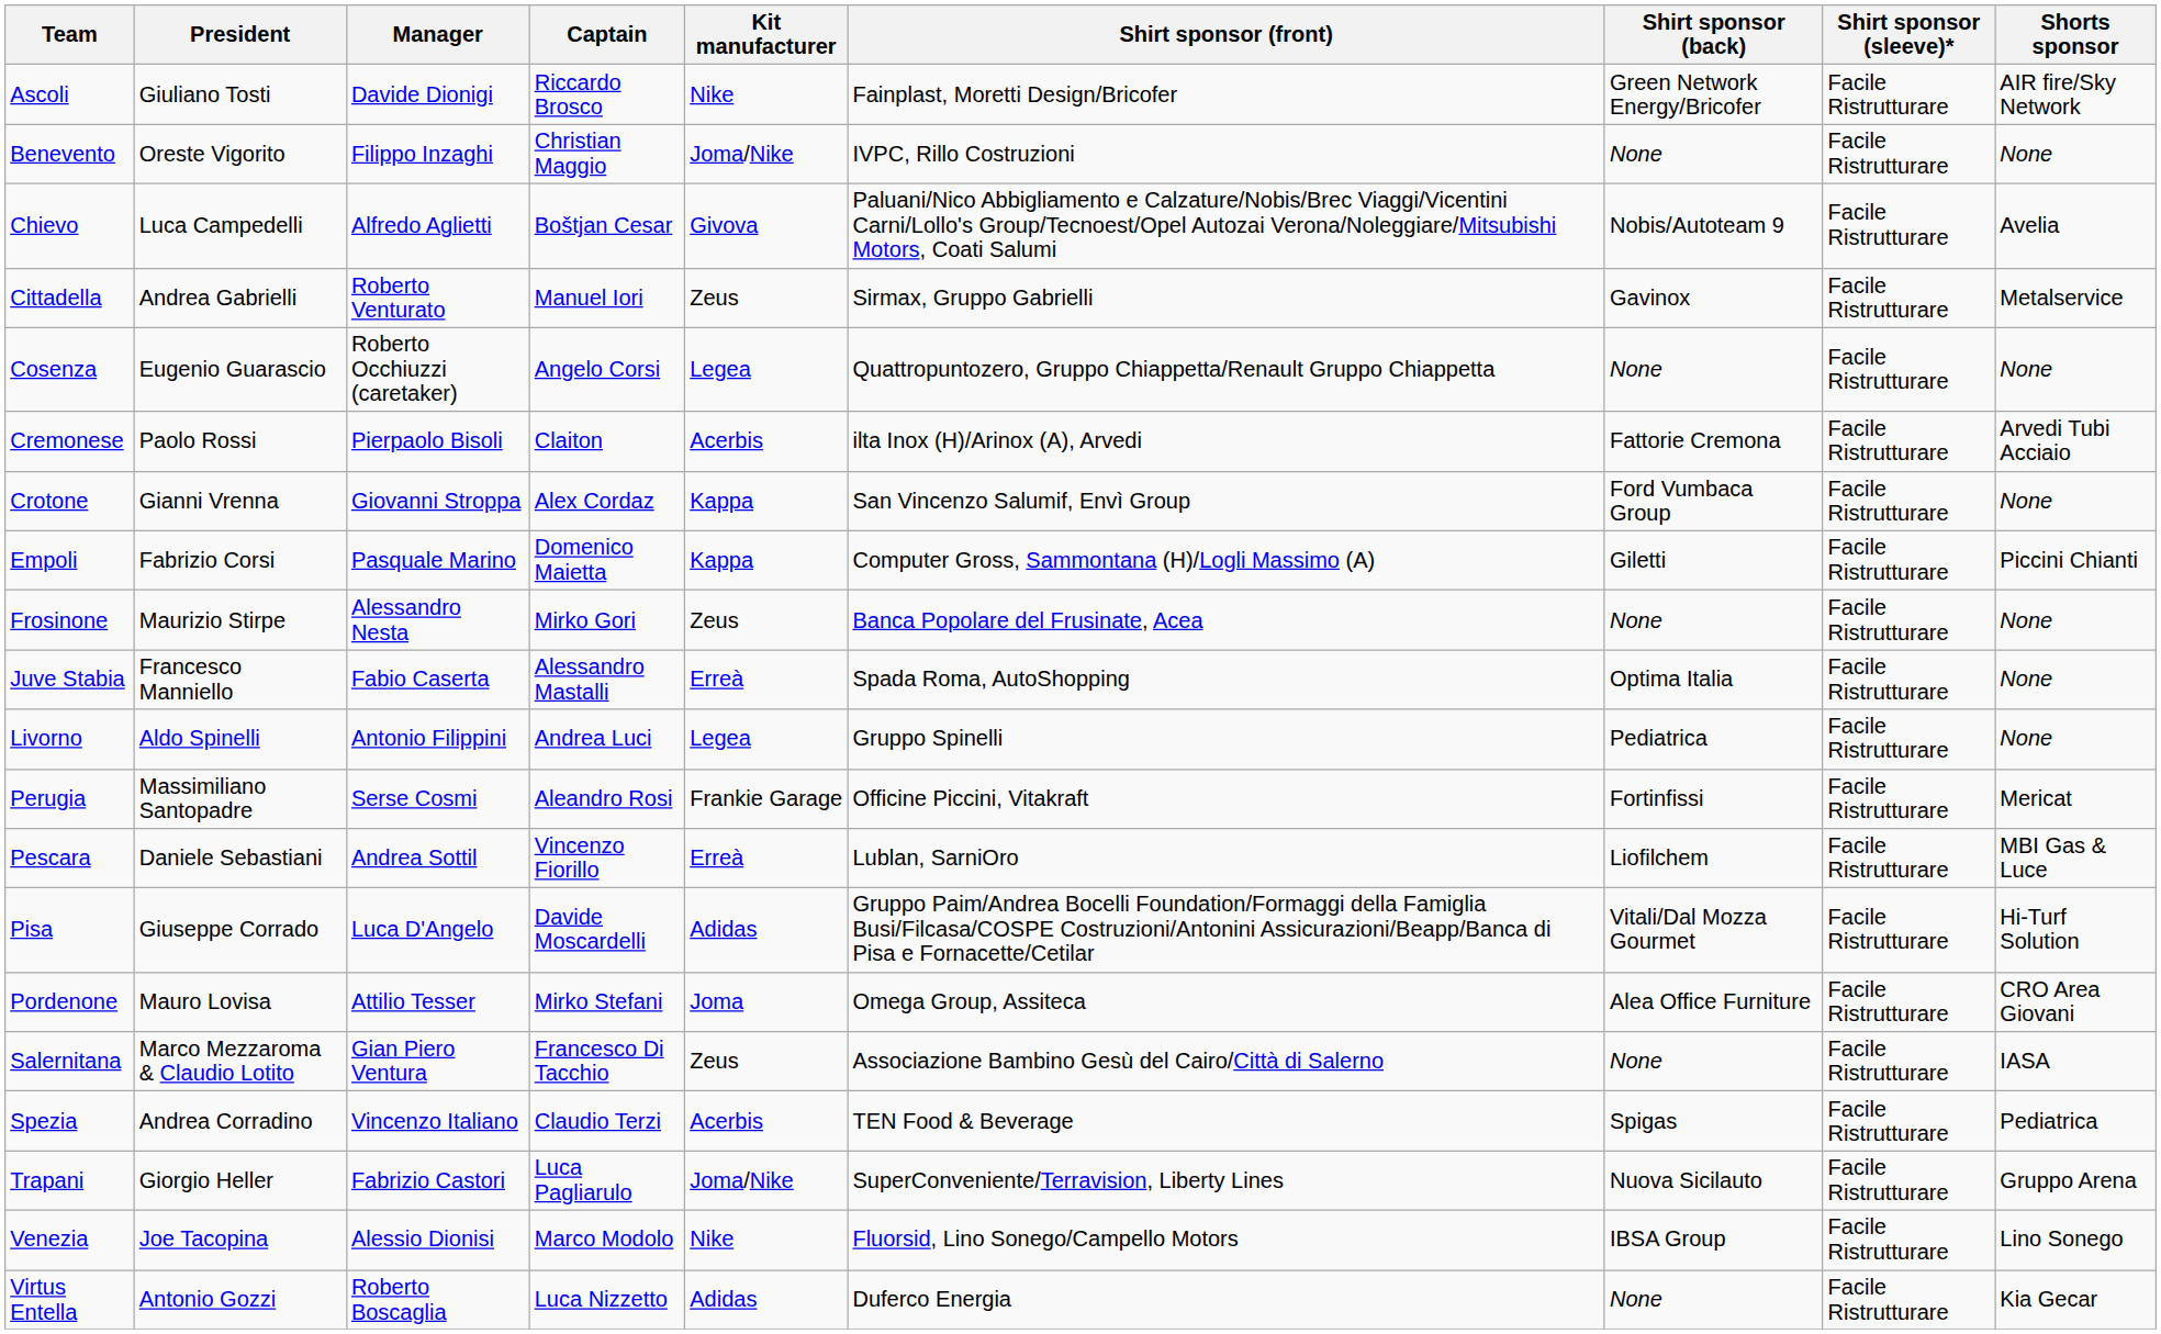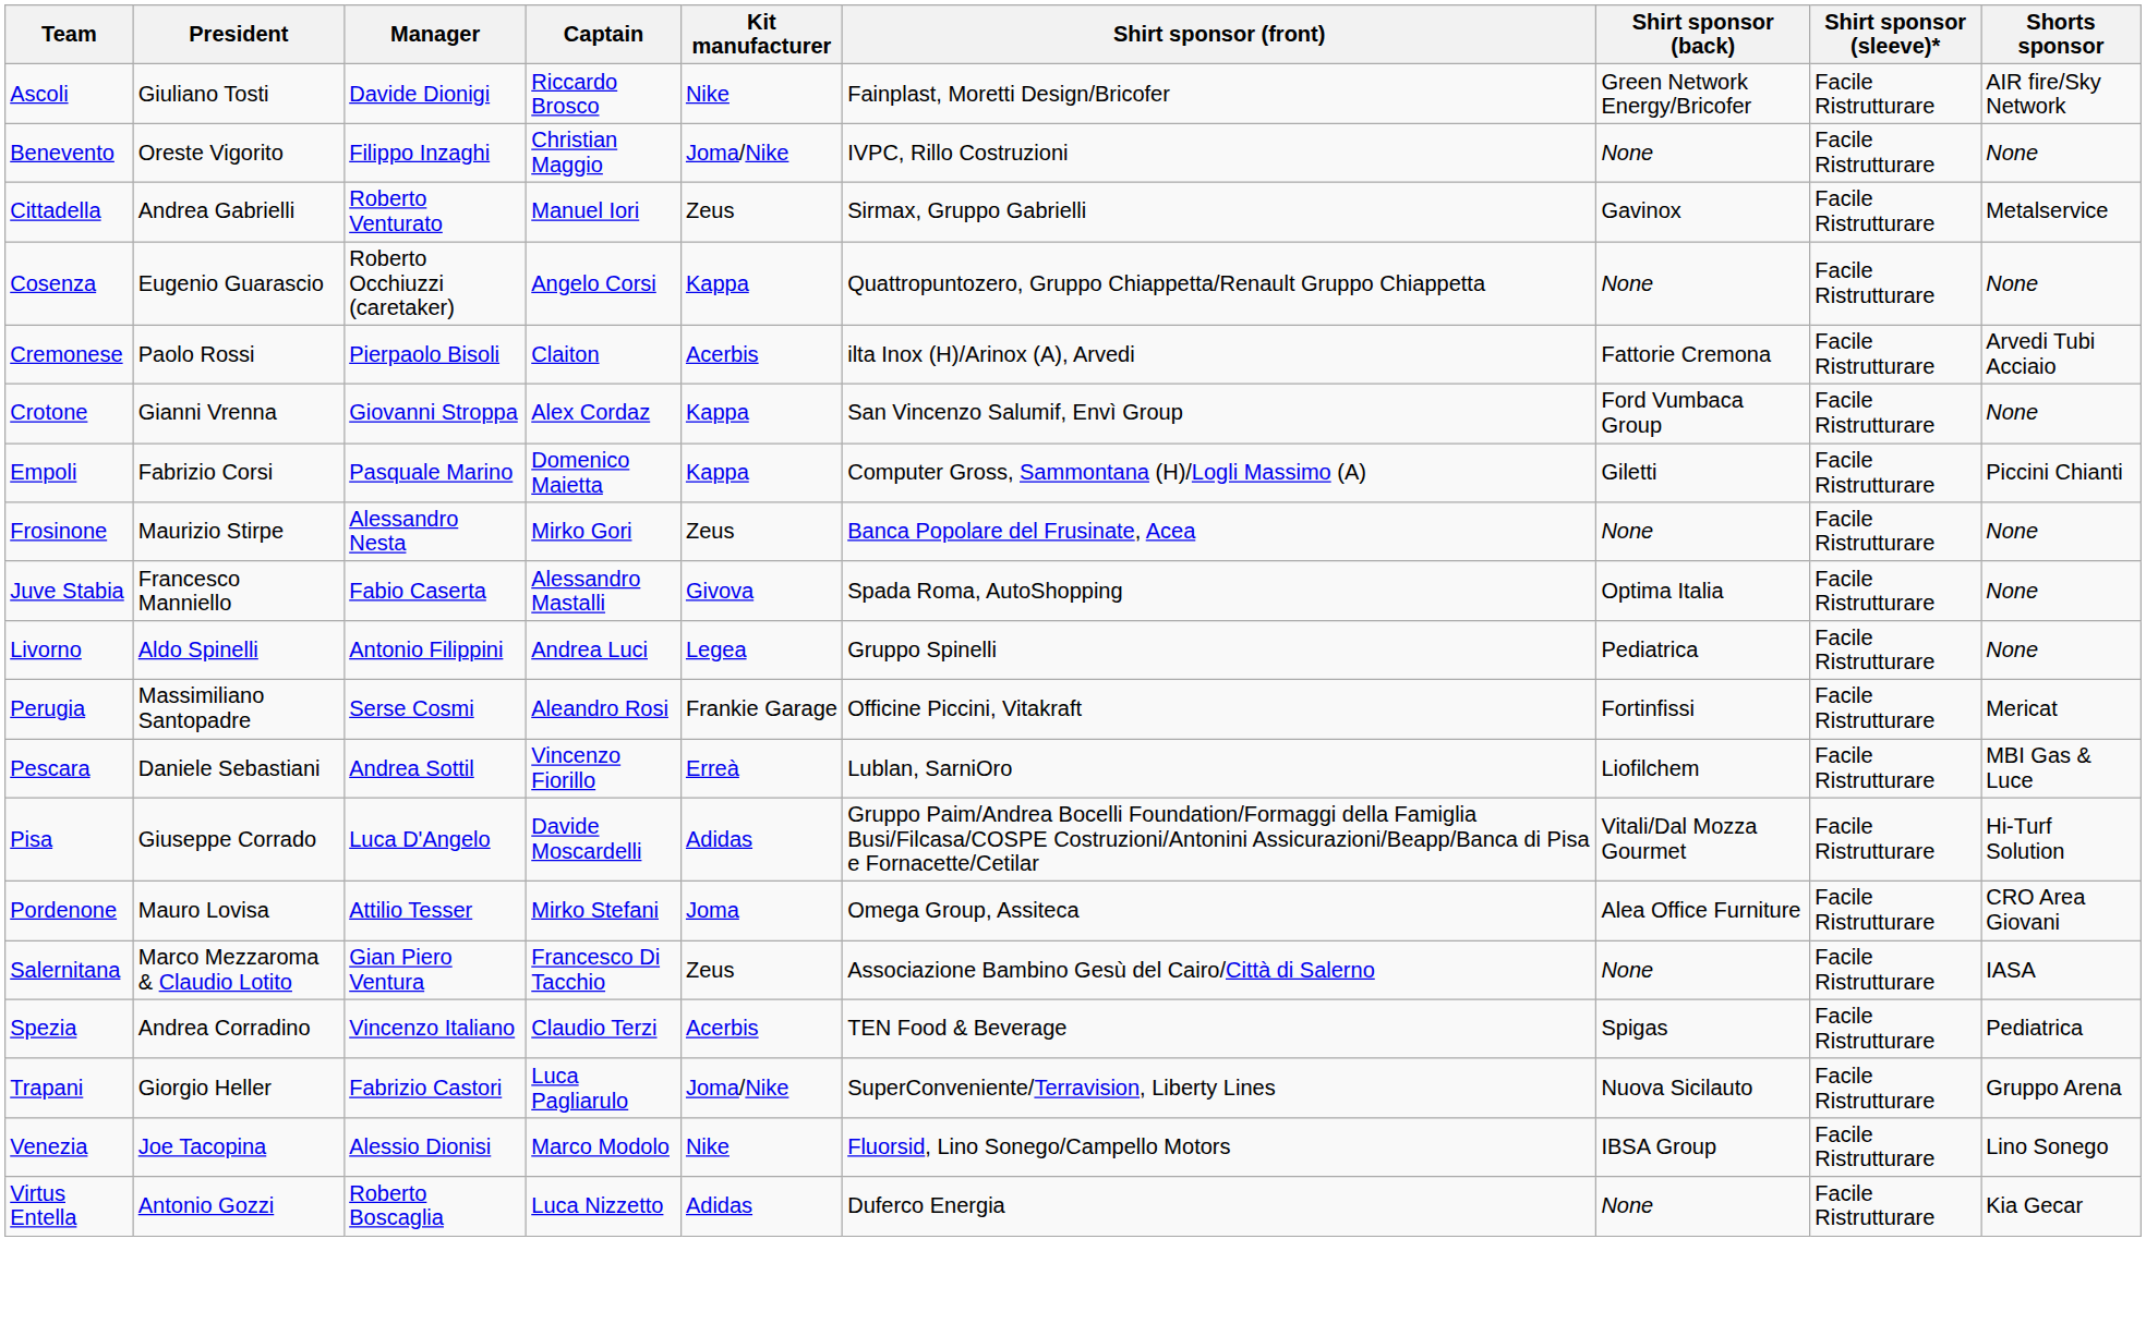- row: Chievo | Luca Campedelli | Alfredo Aglietti | Boštjan Cesar | Givova | Paluani/Nico Abbigliamento e Calzature/Nobis/Brec Viaggi/Vicentini Carni/Lollo's Group/Tecnoest/Opel Autozai Verona/Noleggiare/Mitsubishi Motors, Coati Salumi | Nobis/Autoteam 9 | Facile Ristrutturare | Avelia
Cosenza | Kit manufacturer: Legea -> Kappa
Juve Stabia | Kit manufacturer: Erreà -> Givova
